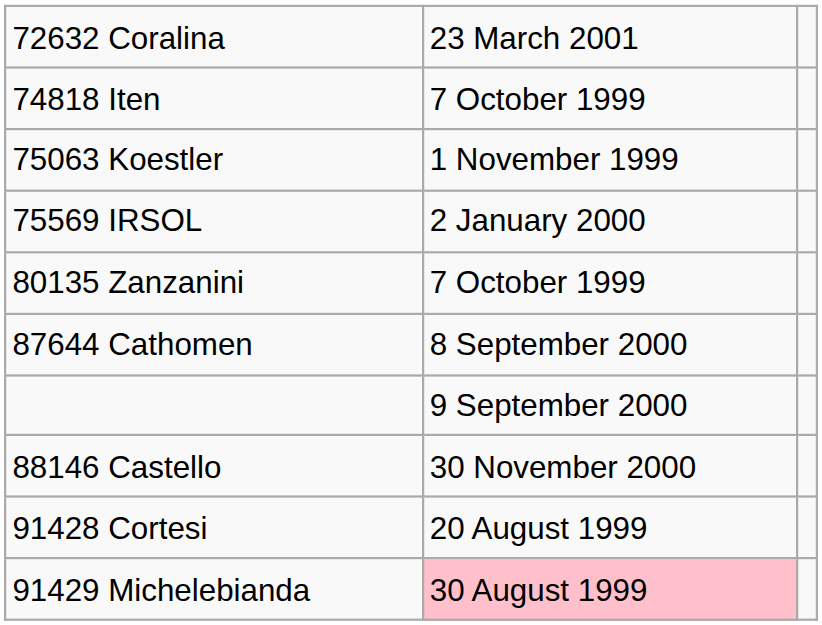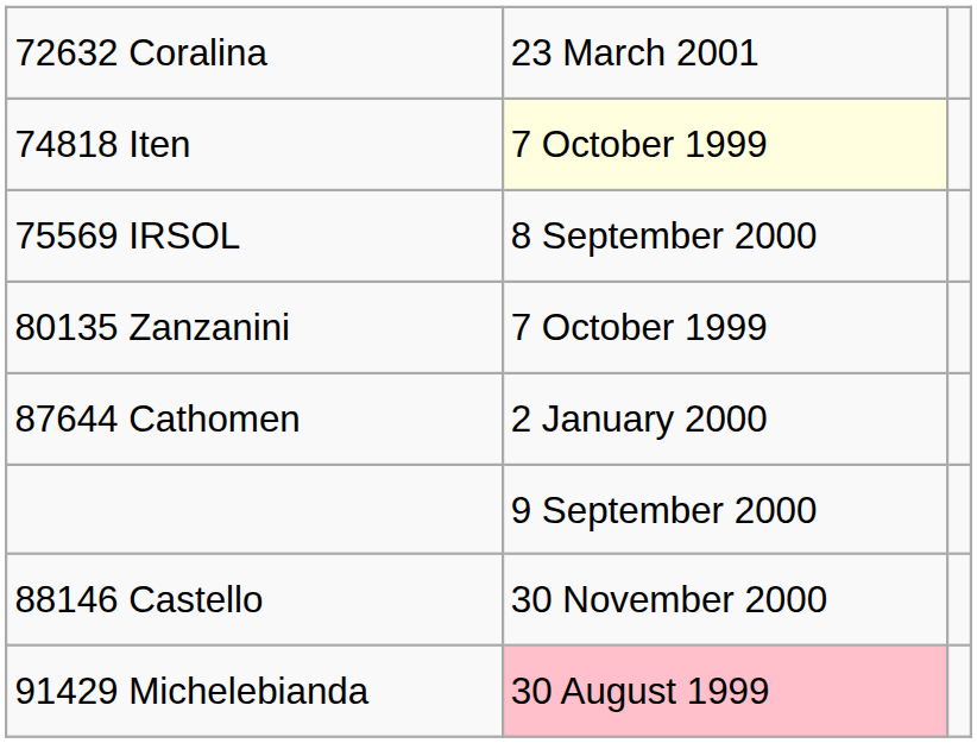74818 Iten | column 2: no background -> lightyellow background
- row: 75063 Koestler | 1 November 1999
75569 IRSOL | column 2: 2 January 2000 -> 8 September 2000
87644 Cathomen | column 2: 8 September 2000 -> 2 January 2000
- row: 91428 Cortesi | 20 August 1999
